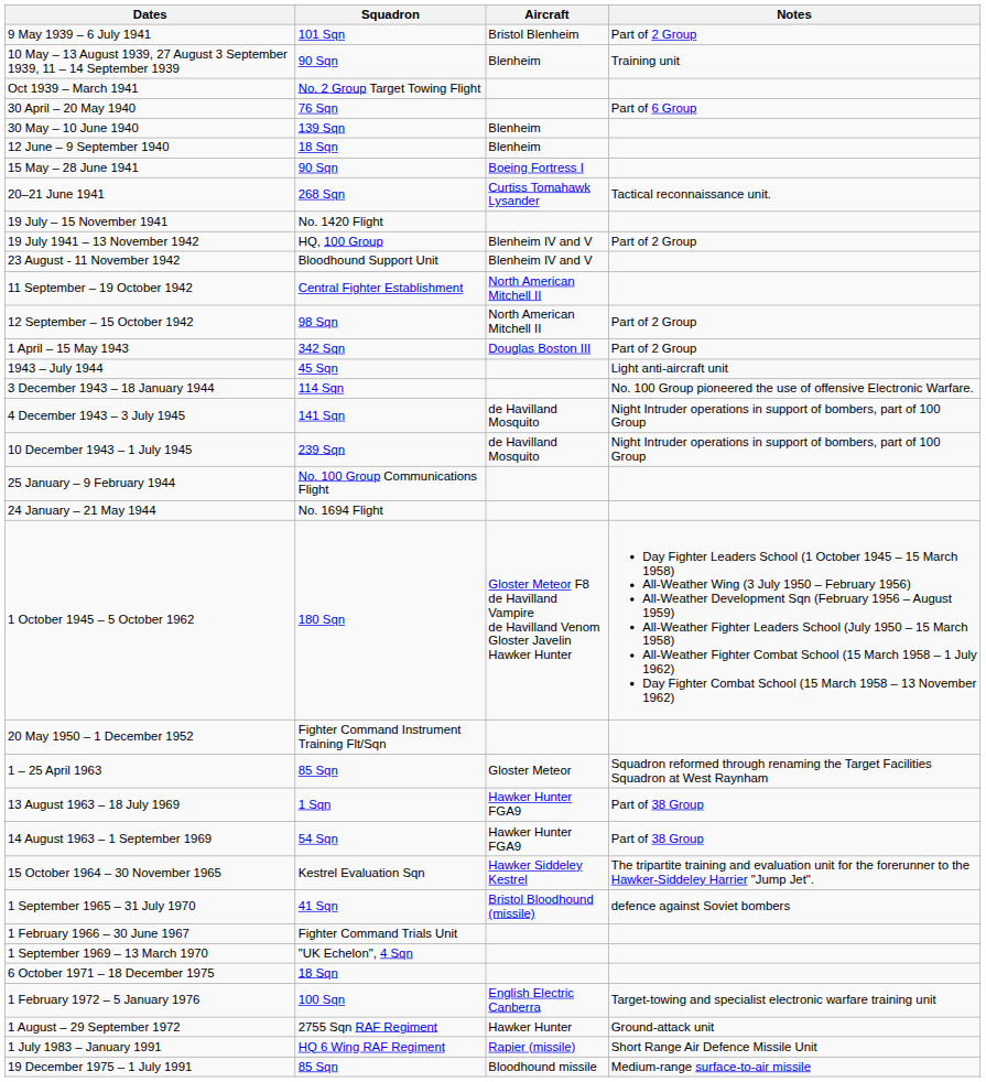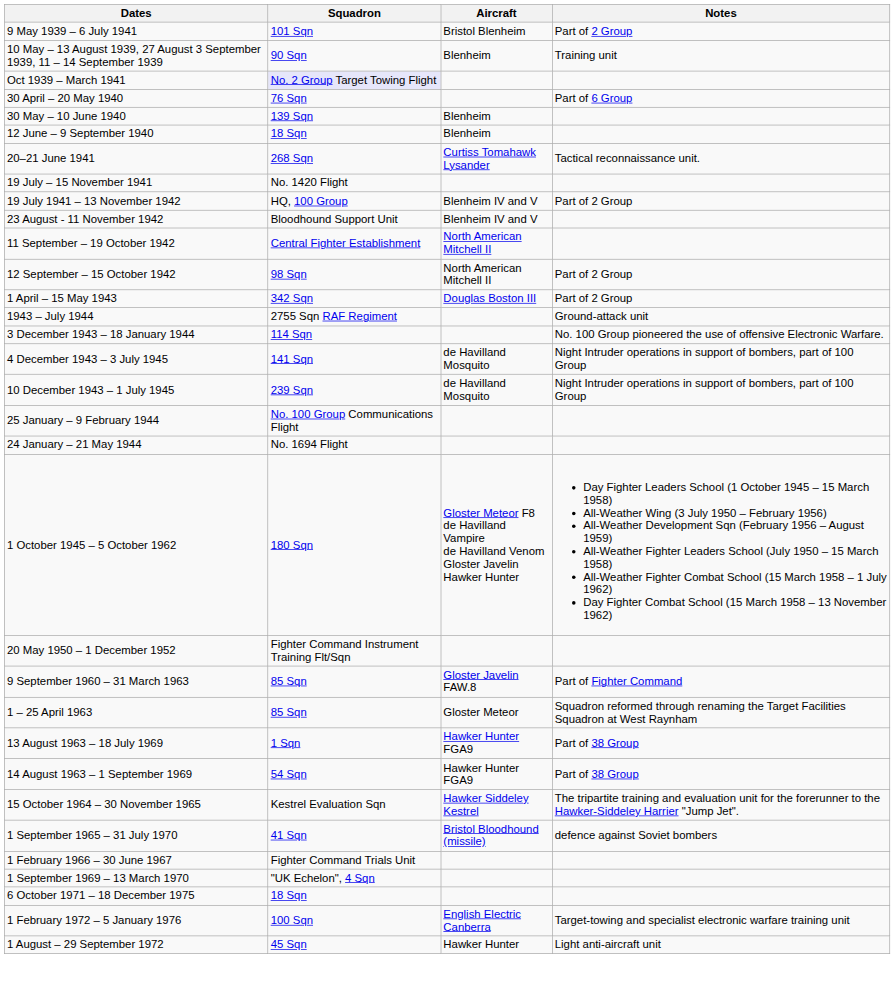Oct 1939 – March 1941 | Squadron: no background -> lavender background
- row: 15 May – 28 June 1941 | 90 Sqn | Boeing Fortress I
1943 – July 1944 | Squadron: 45 Sqn -> 2755 Sqn RAF Regiment
1943 – July 1944 | Notes: Light anti-aircraft unit -> Ground-attack unit
+ row: 9 September 1960 – 31 March 1963 | 85 Sqn | Gloster Javelin FAW.8 | Part of Fighter Command
1 August – 29 September 1972 | Squadron: 2755 Sqn RAF Regiment -> 45 Sqn
1 August – 29 September 1972 | Notes: Ground-attack unit -> Light anti-aircraft unit
- row: 1 July 1983 – January 1991 | HQ 6 Wing RAF Regiment | Rapier (missile) | Short Range Air Defence Missile Unit
- row: 19 December 1975 – 1 July 1991 | 85 Sqn | Bloodhound missile | Medium-range surface-to-air missile
